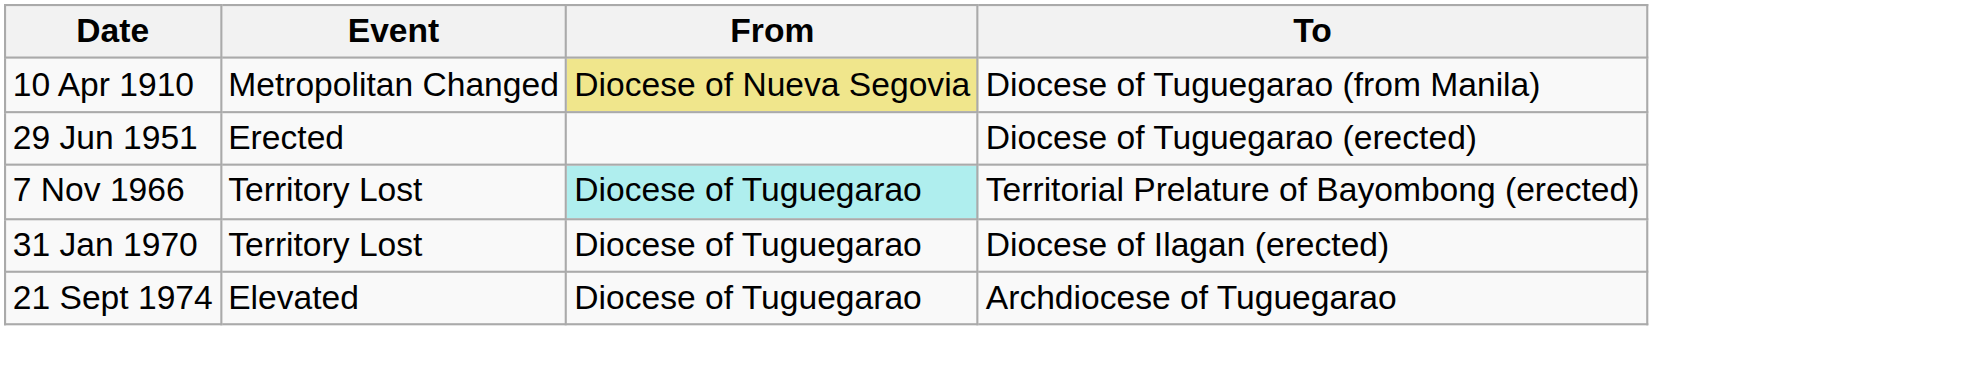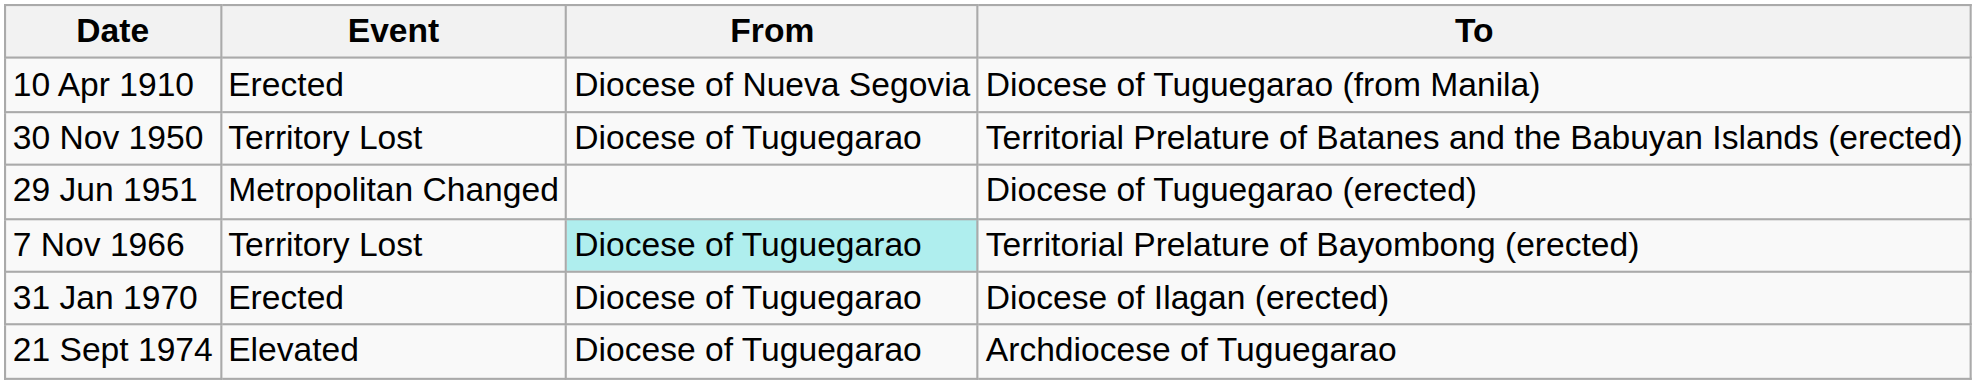10 Apr 1910 | Event: Metropolitan Changed -> Erected
10 Apr 1910 | From: khaki background -> no background
+ row: 30 Nov 1950 | Territory Lost | Diocese of Tuguegarao | Territorial Prelature of Batanes and the Babuyan Islands (erected)
29 Jun 1951 | Event: Erected -> Metropolitan Changed
31 Jan 1970 | Event: Territory Lost -> Erected
